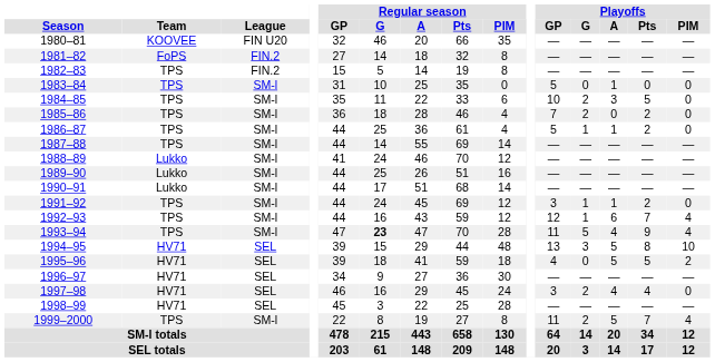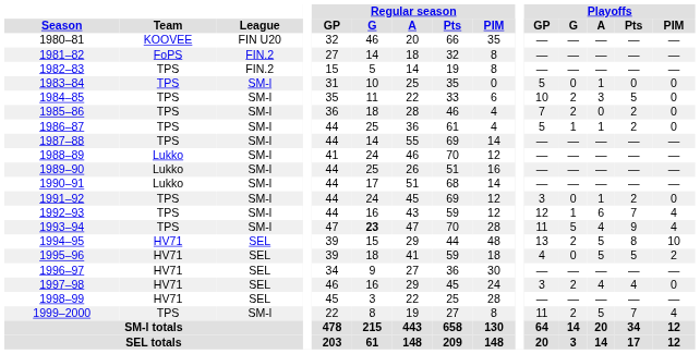1991–92 | Playoffs / G: 1 -> 0
1994–95 | Playoffs / G: 3 -> 2
